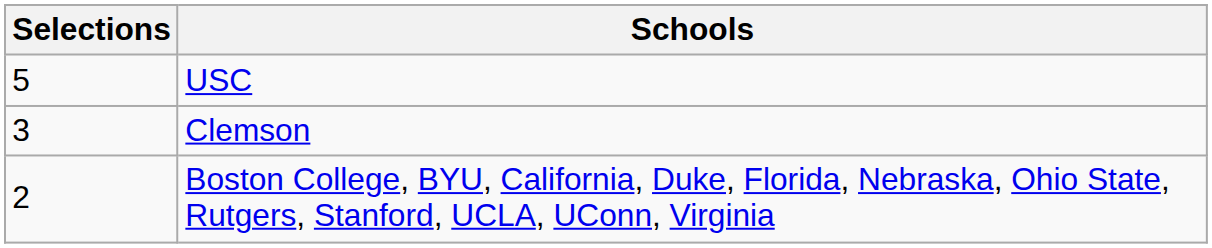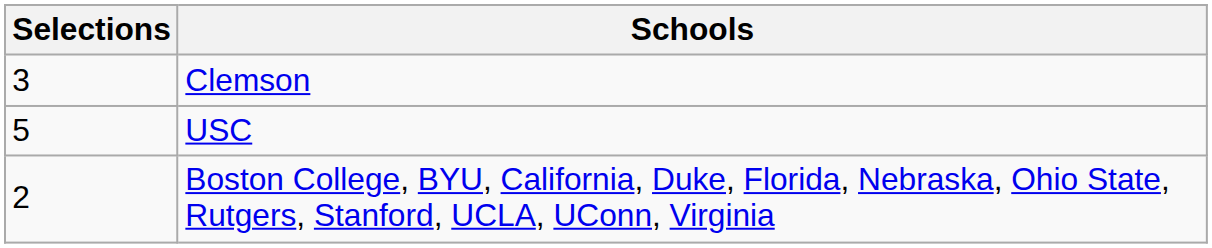rows swapped: USC <-> Clemson
